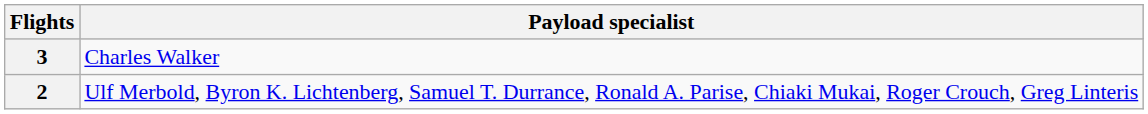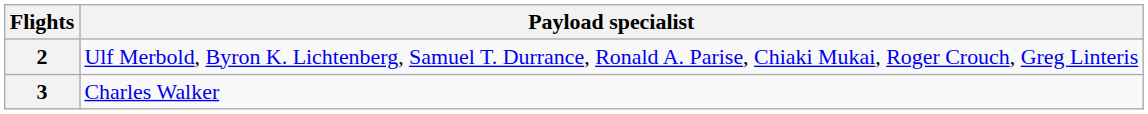rows swapped: 3 <-> 2
